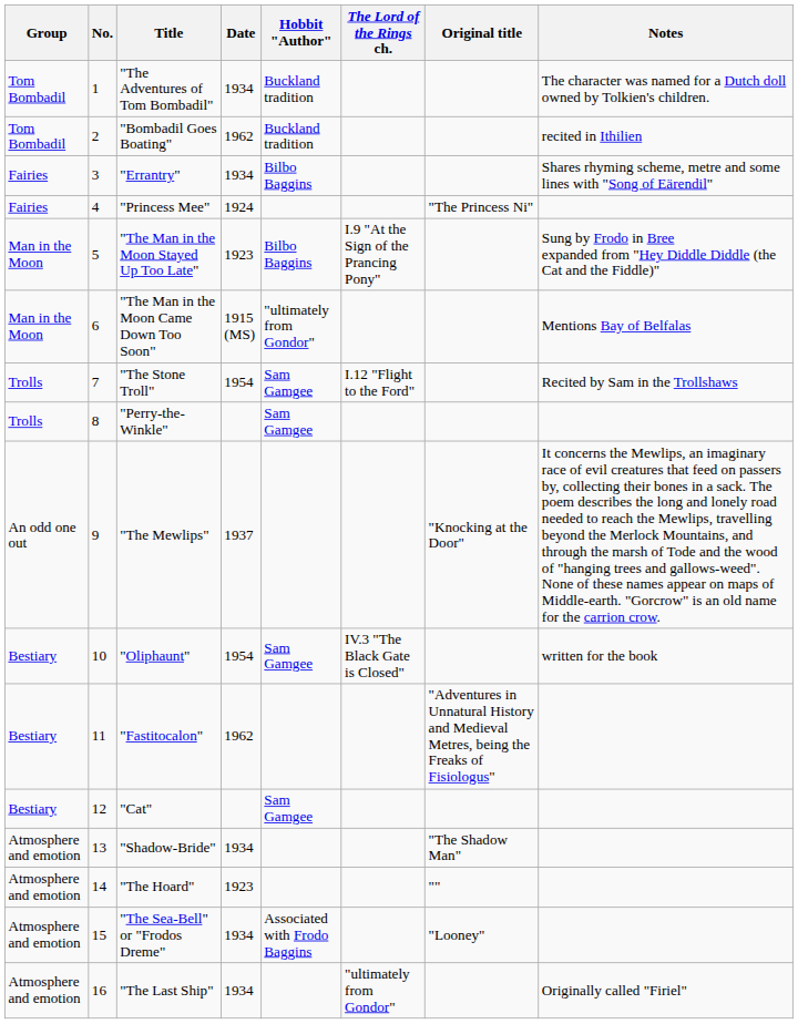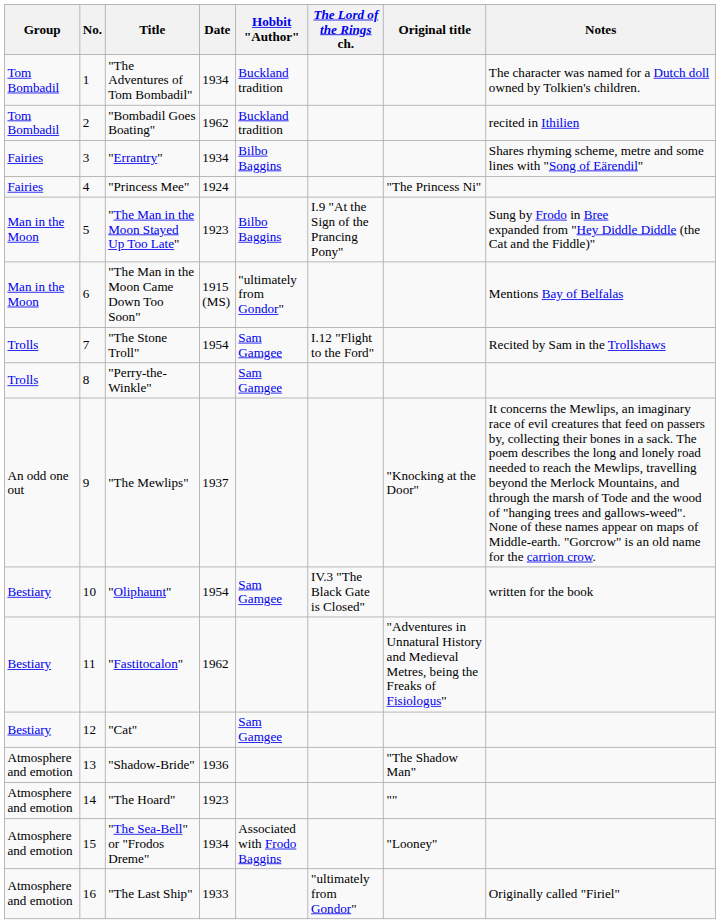"Shadow-Bride" | Date: 1934 -> 1936
"The Last Ship" | Date: 1934 -> 1933
